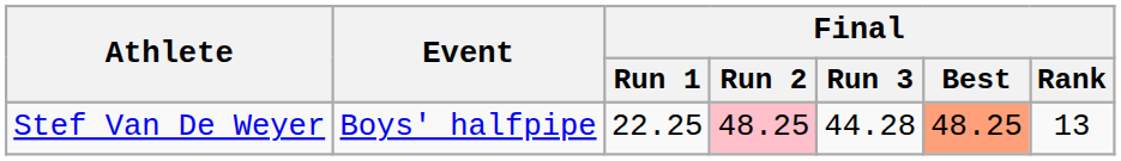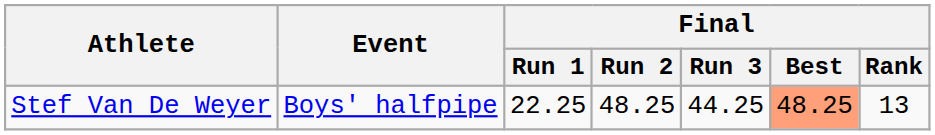Stef Van De Weyer | Final / Run 2: pink background -> no background
Stef Van De Weyer | Final / Run 3: 44.28 -> 44.25
